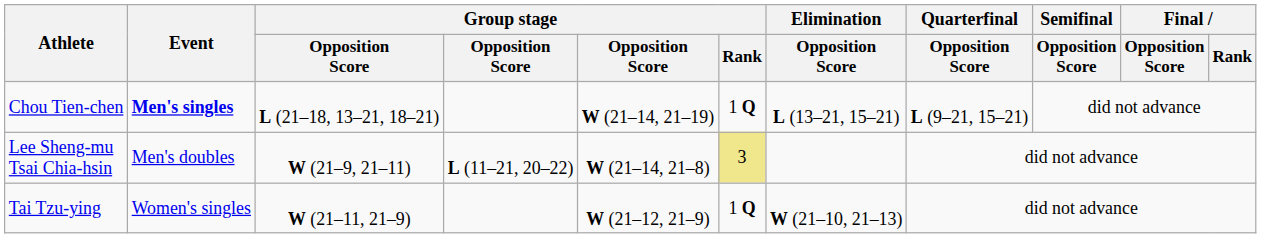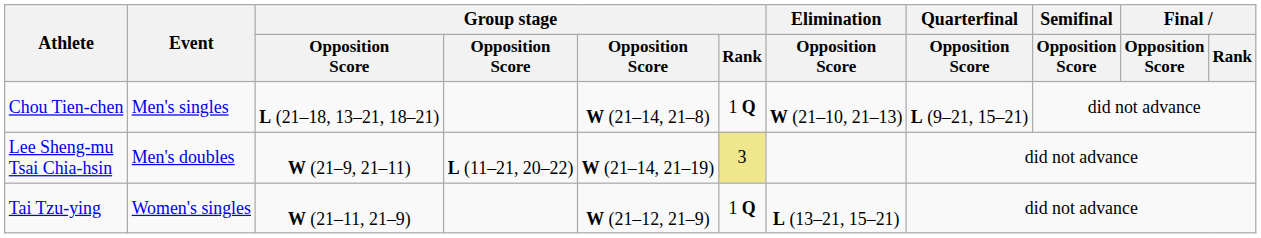Chou Tien-chen | Event: bold -> normal
Chou Tien-chen | column 5: W (21–14, 21–19) -> W (21–14, 21–8)
Chou Tien-chen | Elimination / Opposition Score: L (13–21, 15–21) -> W (21–10, 21–13)
Lee Sheng-mu Tsai Chia-hsin | column 5: W (21–14, 21–8) -> W (21–14, 21–19)
Tai Tzu-ying | Elimination / Opposition Score: W (21–10, 21–13) -> L (13–21, 15–21)
